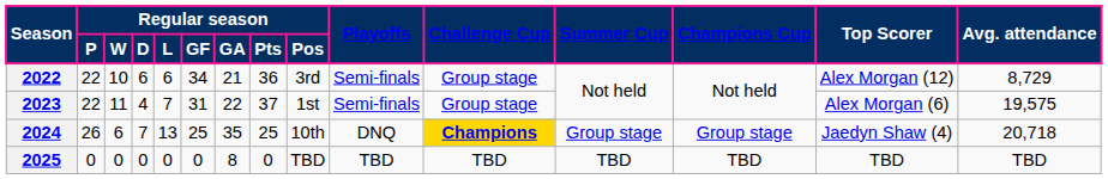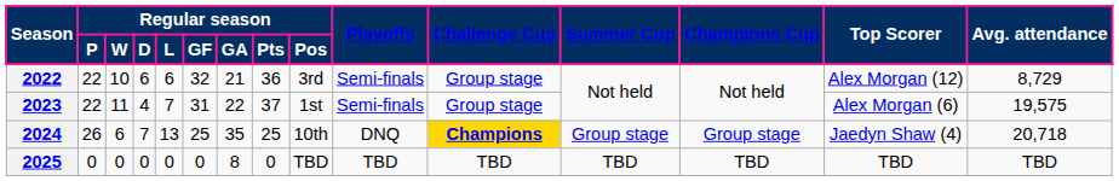2022 | Regular season / GF: 34 -> 32
